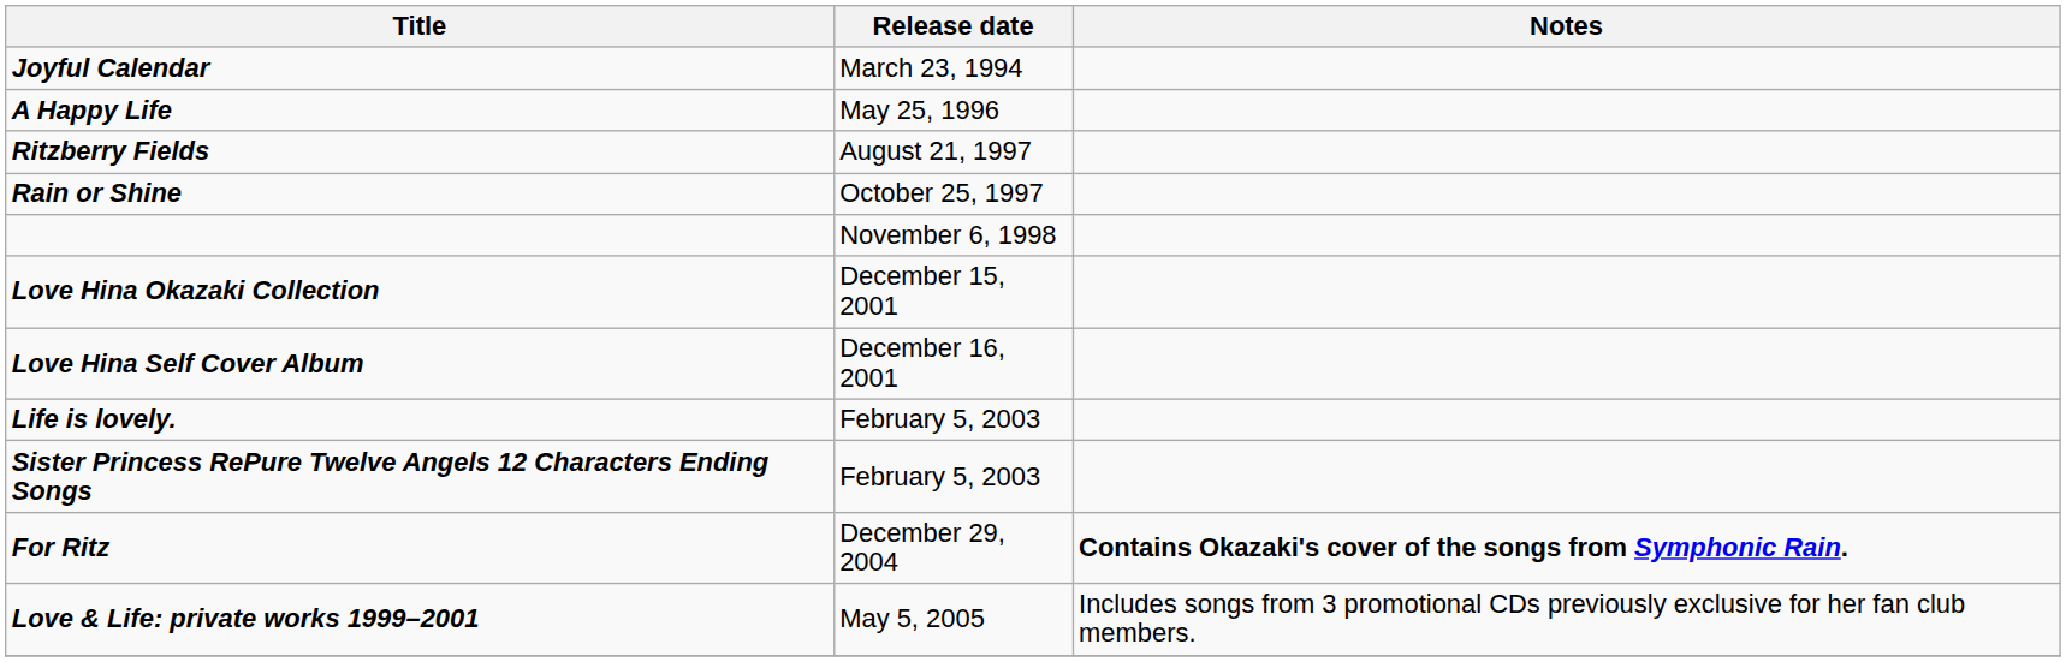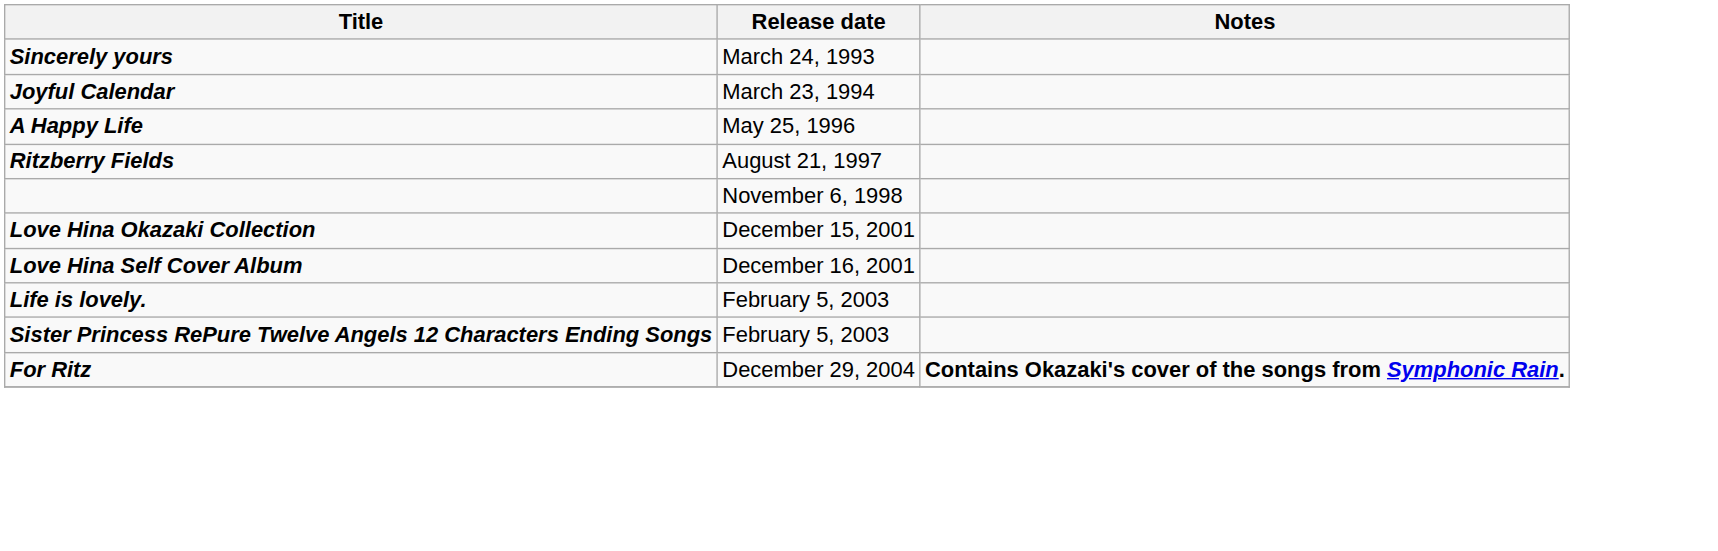+ row: Sincerely yours | March 24, 1993
- row: Rain or Shine | October 25, 1997
- row: Love & Life: private works 1999–2001 | May 5, 2005 | Includes songs from 3 promotional CDs previously exclusive for her fan club members.
